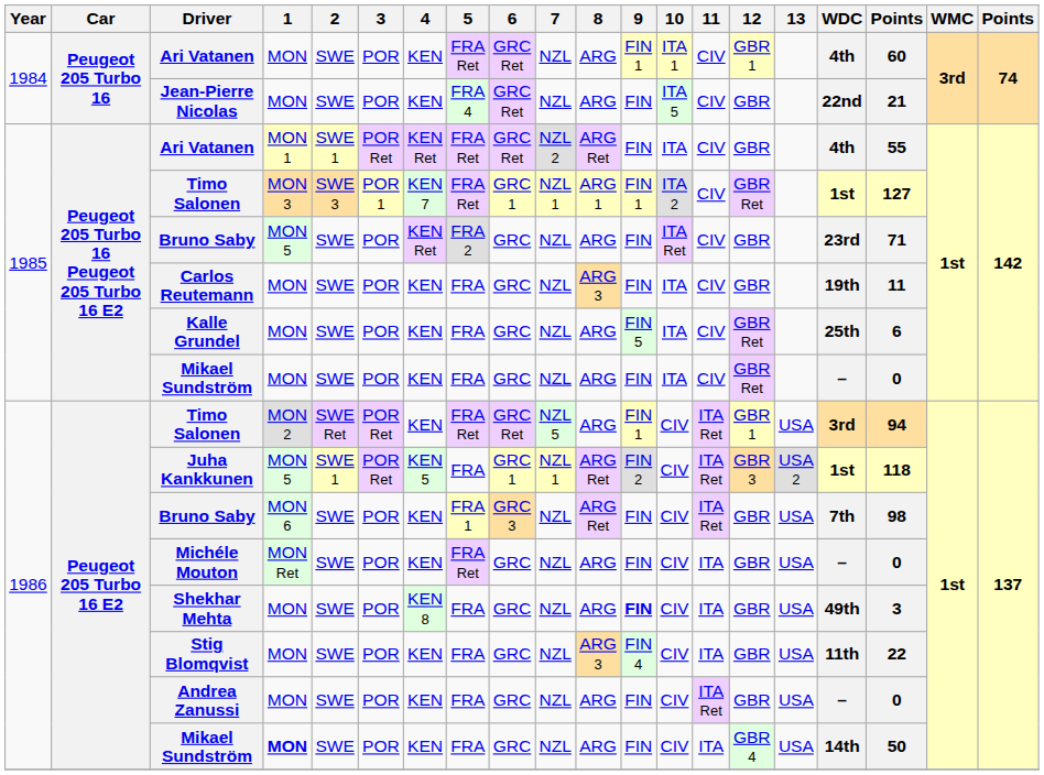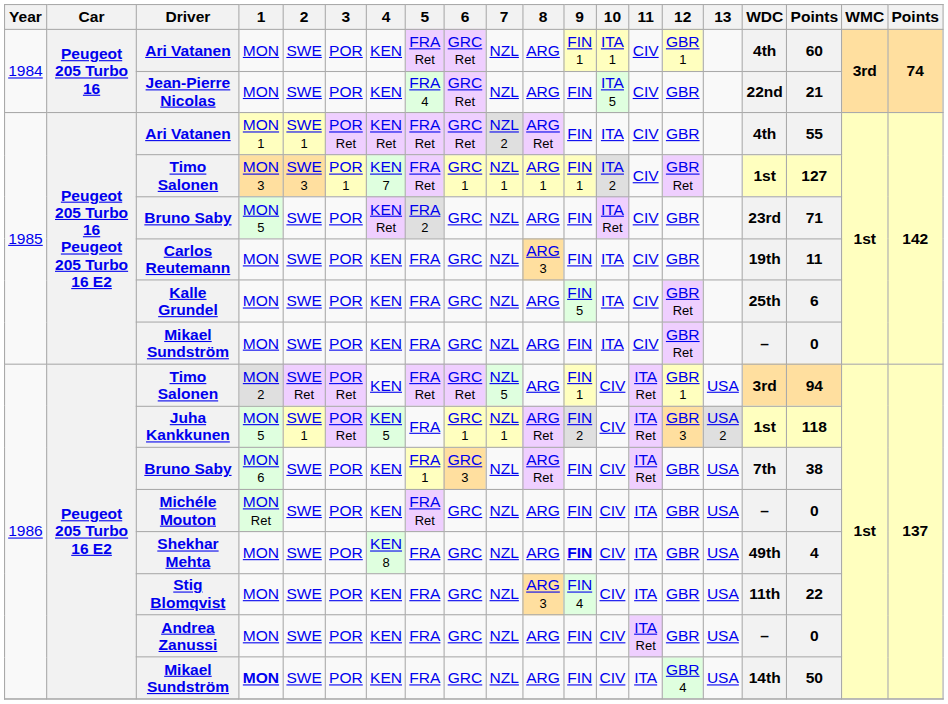1986 / Bruno Saby | column 18: 98 -> 38
Shekhar Mehta | column 18: 3 -> 4
